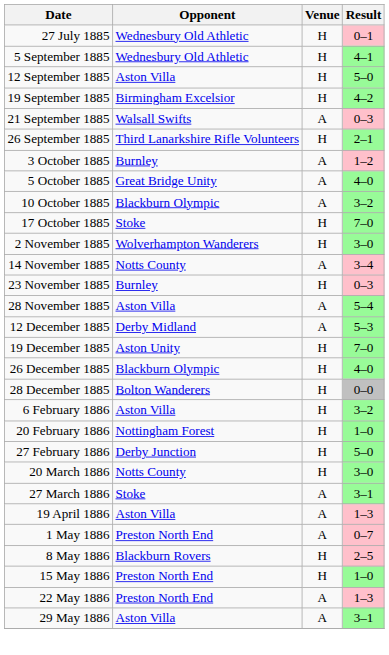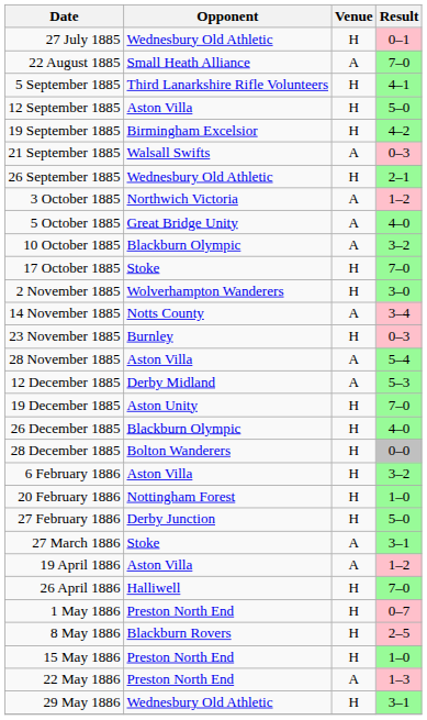+ row: 22 August 1885 | Small Heath Alliance | A | 7–0
5 September 1885 | Opponent: Wednesbury Old Athletic -> Third Lanarkshire Rifle Volunteers
26 September 1885 | Opponent: Third Lanarkshire Rifle Volunteers -> Wednesbury Old Athletic
3 October 1885 | Opponent: Burnley -> Northwich Victoria
- row: 20 March 1886 | Notts County | H | 3–0
19 April 1886 | Result: 1–3 -> 1–2
+ row: 26 April 1886 | Halliwell | H | 7–0
1 May 1886 | Venue: A -> H
29 May 1886 | Opponent: Aston Villa -> Wednesbury Old Athletic
29 May 1886 | Venue: A -> H
